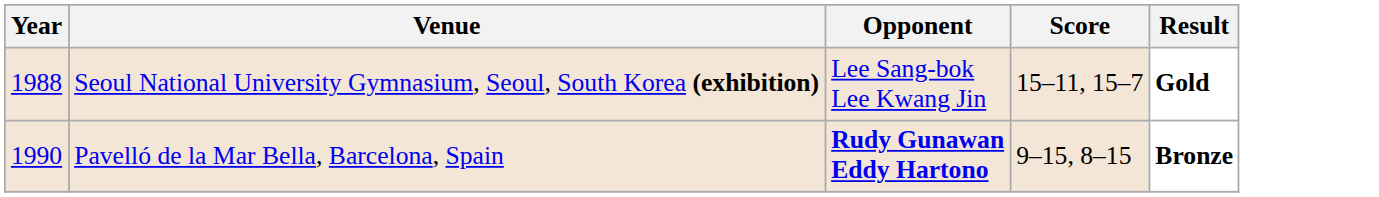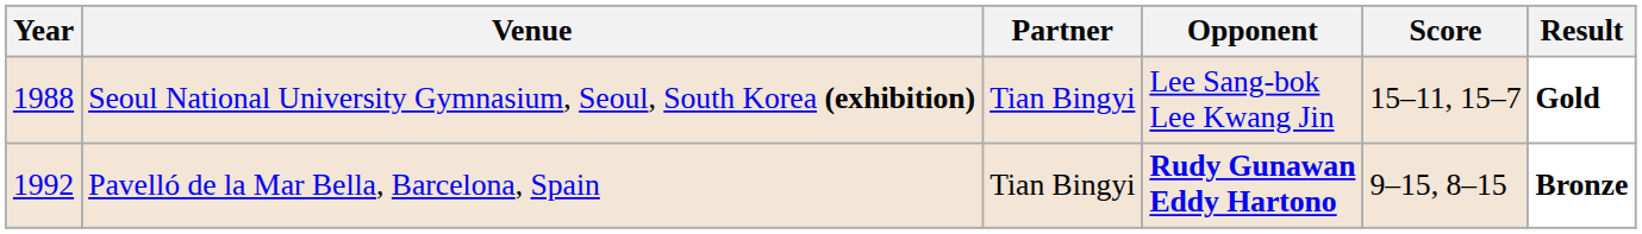+ column: Partner | Tian Bingyi | Tian Bingyi
Pavelló de la Mar Bella, Barcelona, Spain | Year: 1990 -> 1992
